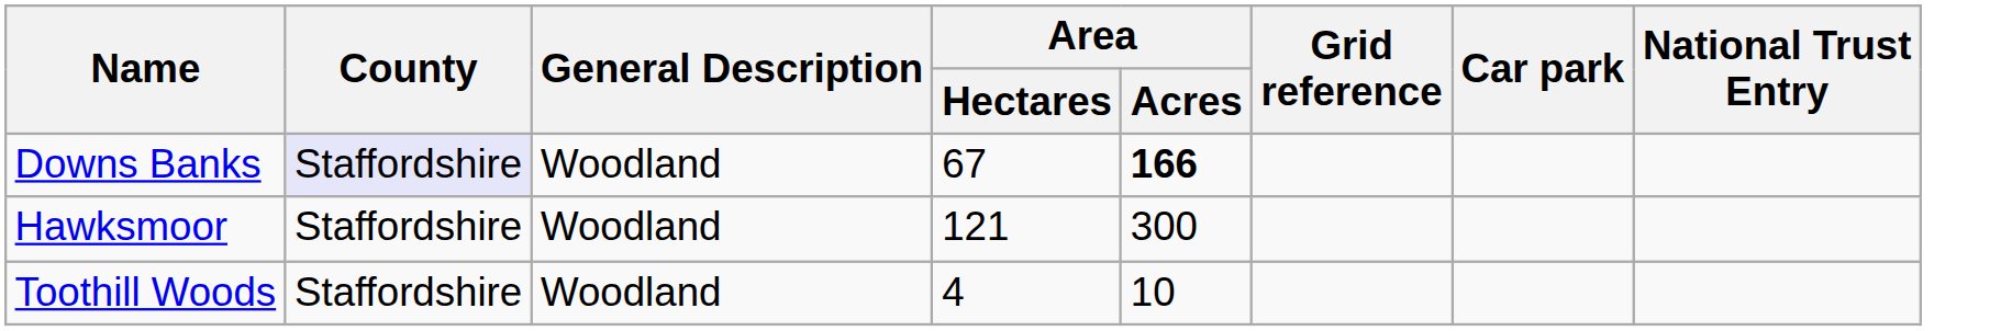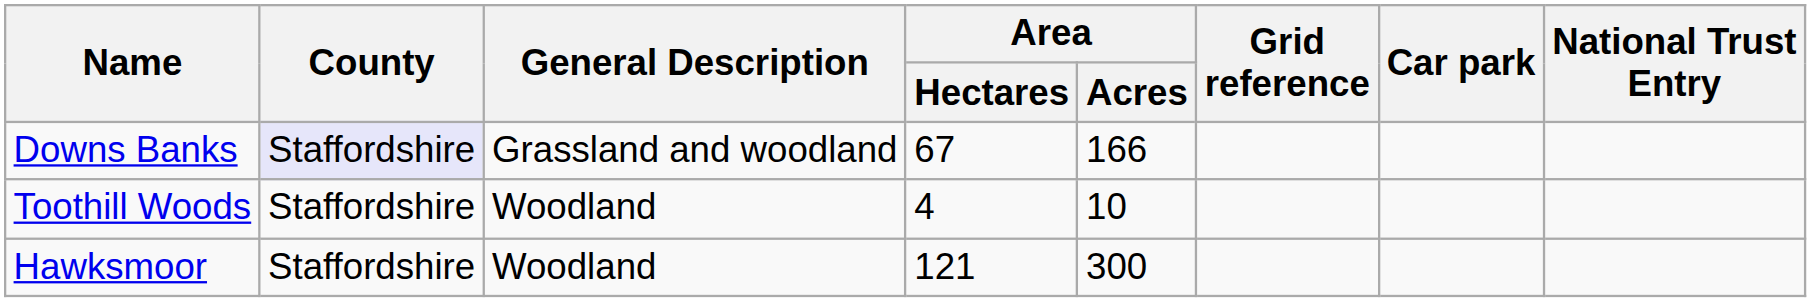Downs Banks | General Description: Woodland -> Grassland and woodland
Downs Banks | Area / Acres: bold -> normal
rows swapped: Hawksmoor <-> Toothill Woods
